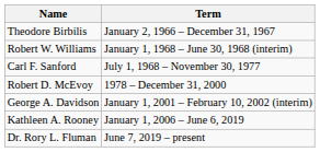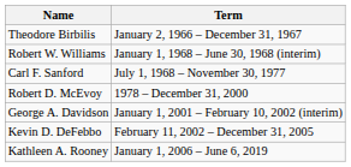+ row: Kevin D. DeFebbo | February 11, 2002 – December 31, 2005
- row: Dr. Rory L. Fluman | June 7, 2019 – present
